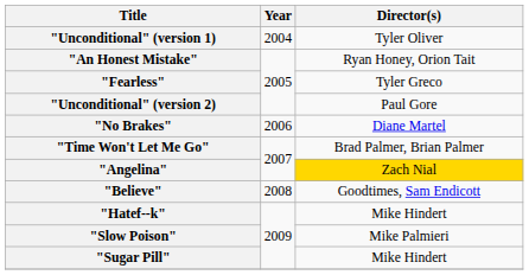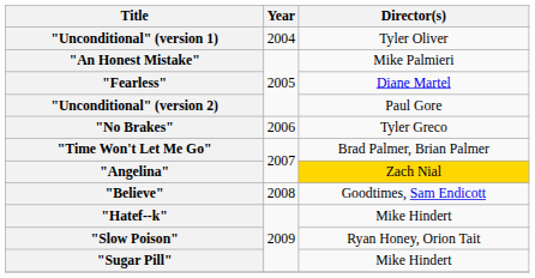"An Honest Mistake" | Director(s): Ryan Honey, Orion Tait -> Mike Palmieri
"Fearless" | Director(s): Tyler Greco -> Diane Martel
"No Brakes" | Director(s): Diane Martel -> Tyler Greco
"Slow Poison" | Director(s): Mike Palmieri -> Ryan Honey, Orion Tait
